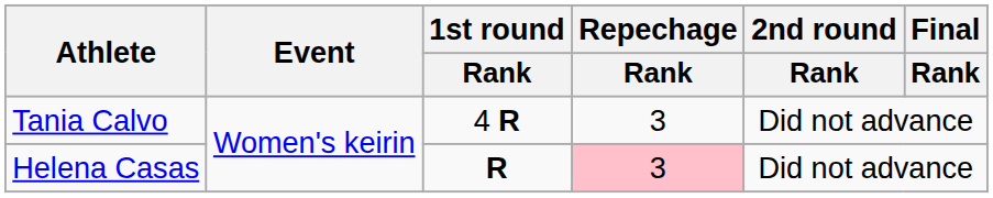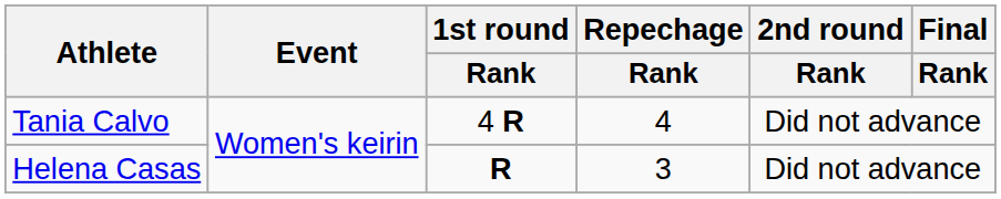Tania Calvo | Repechage / Rank: 3 -> 4
Helena Casas | Repechage / Rank: pink background -> no background
